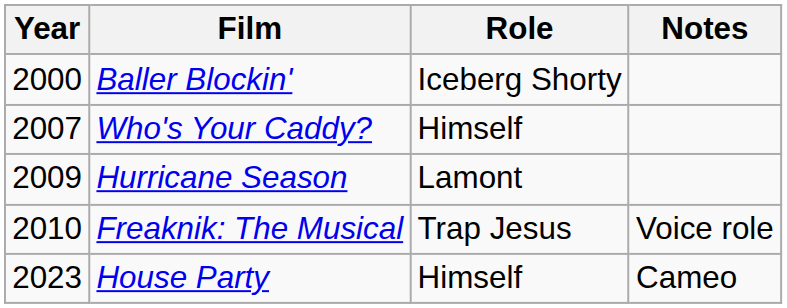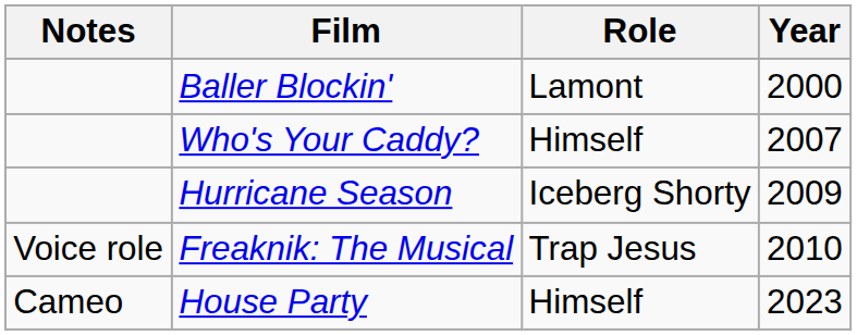columns swapped: Year <-> Notes
Baller Blockin' | Role: Iceberg Shorty -> Lamont
Hurricane Season | Role: Lamont -> Iceberg Shorty
